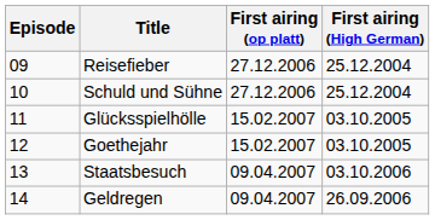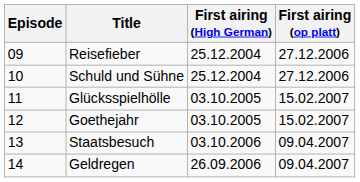columns swapped: First airing (High German) <-> First airing (op platt)
